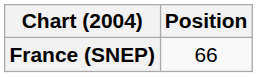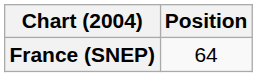France (SNEP) | Position: 66 -> 64
